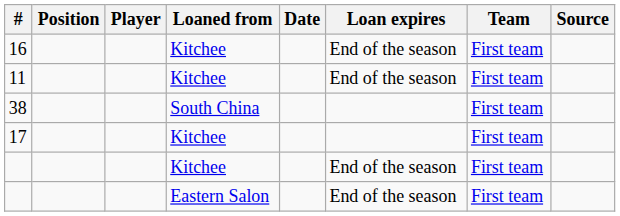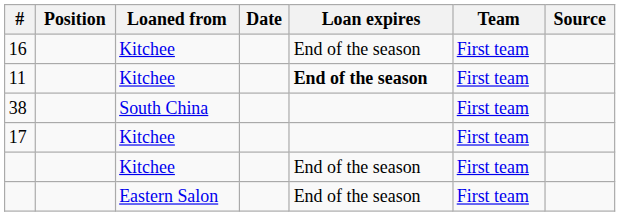- column: Player
11 | Loan expires: normal -> bold
